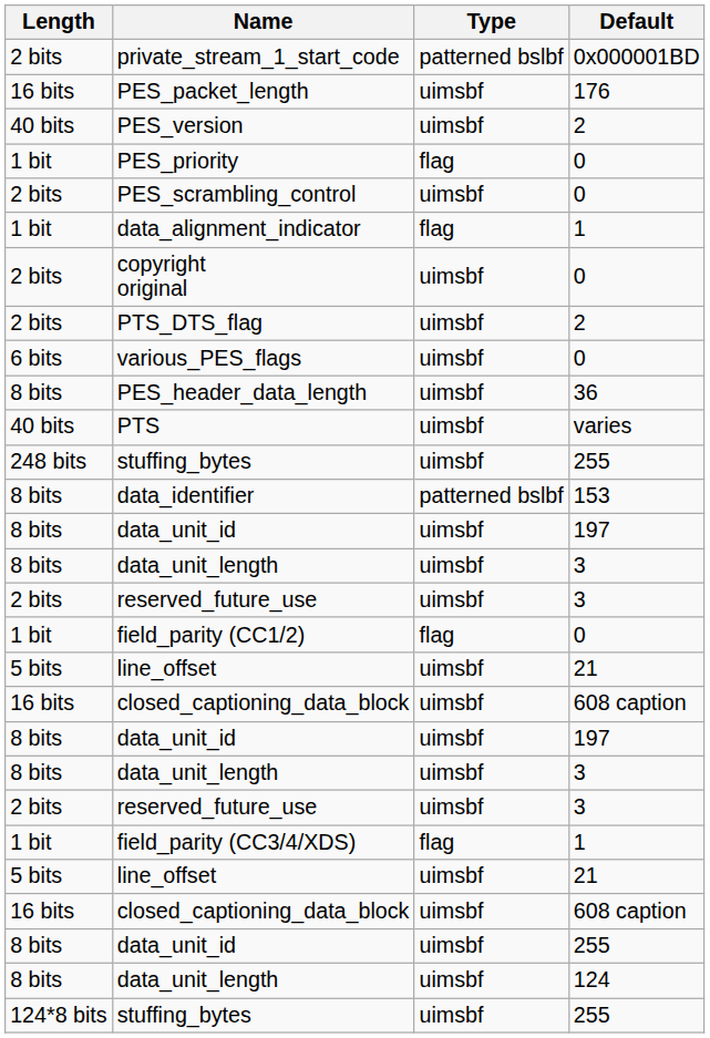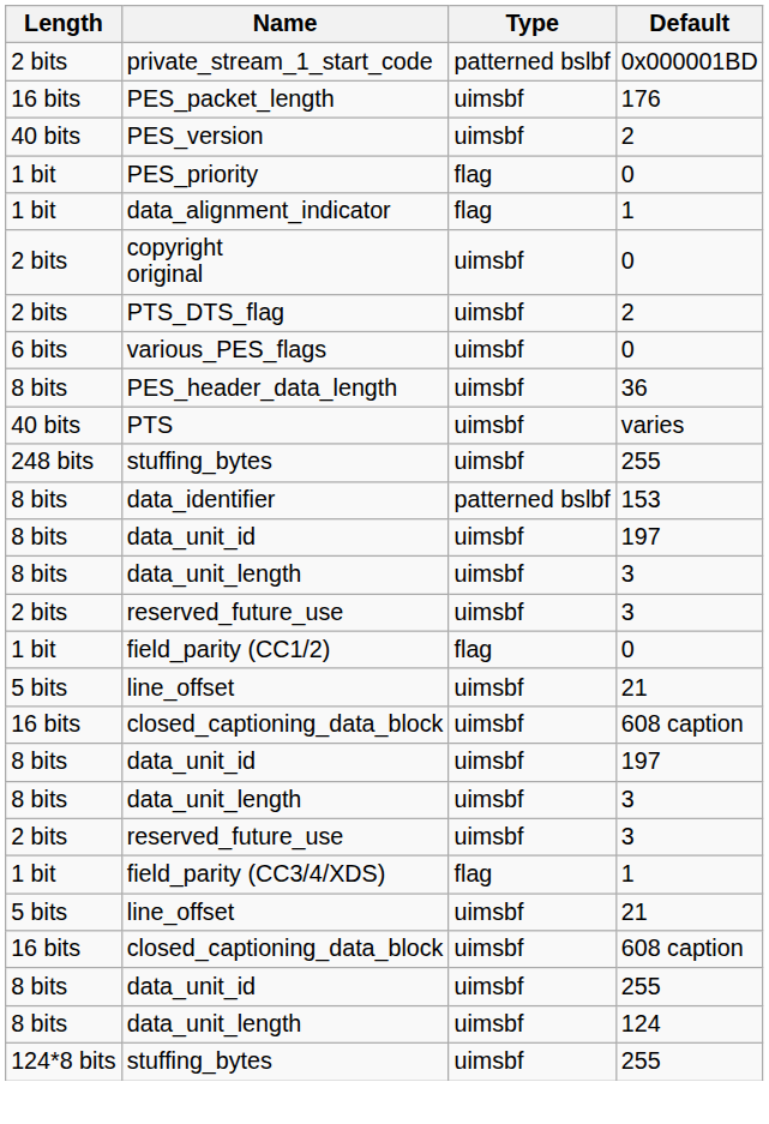- row: 2 bits | PES_scrambling_control | uimsbf | 0
